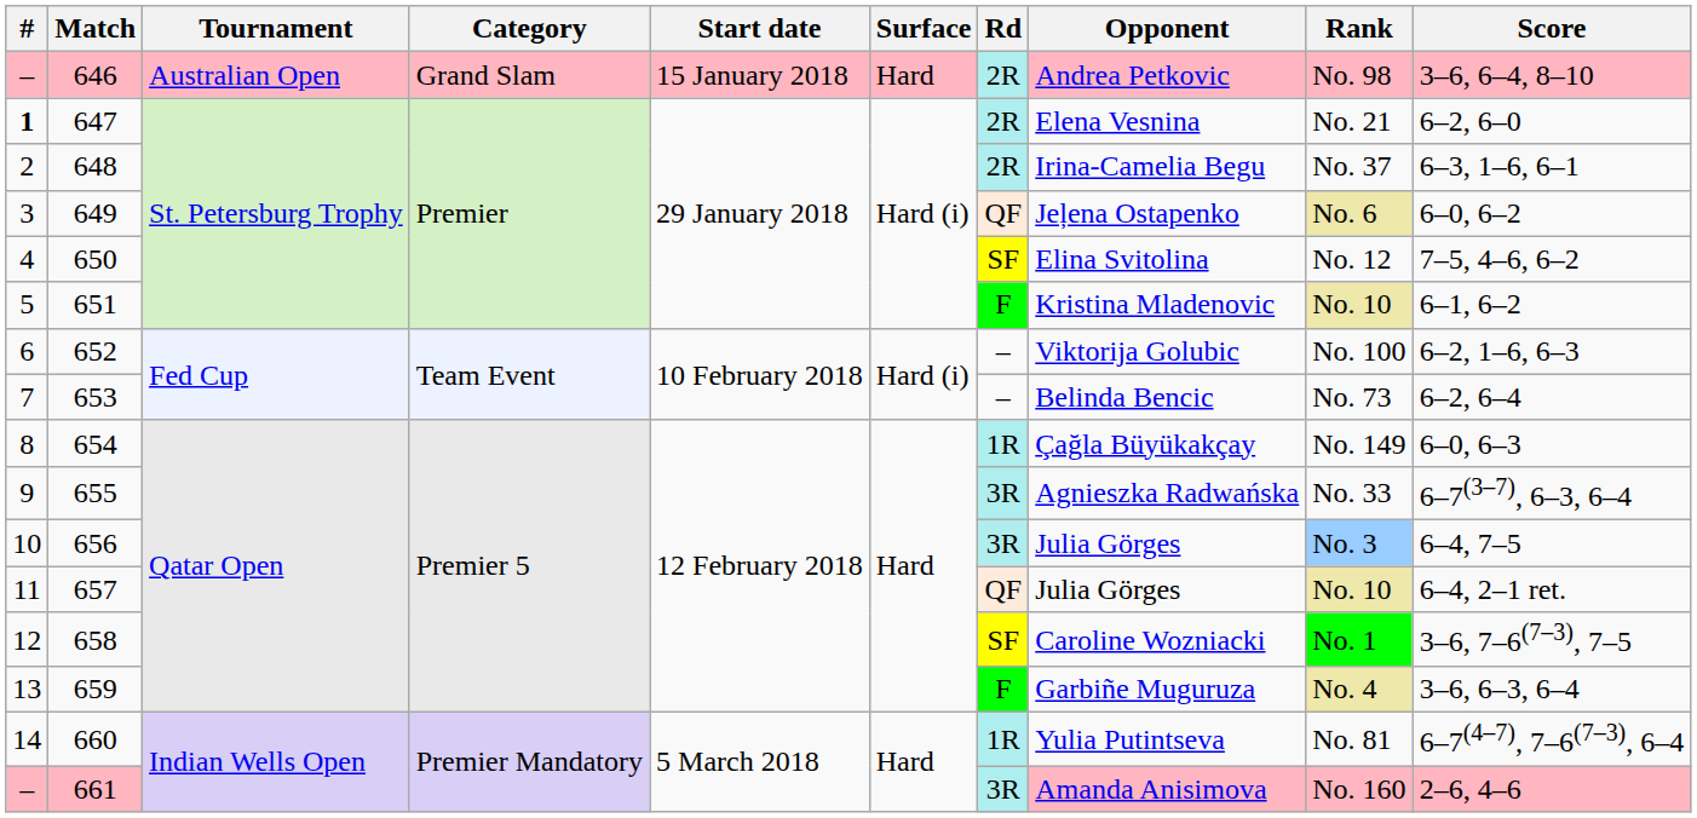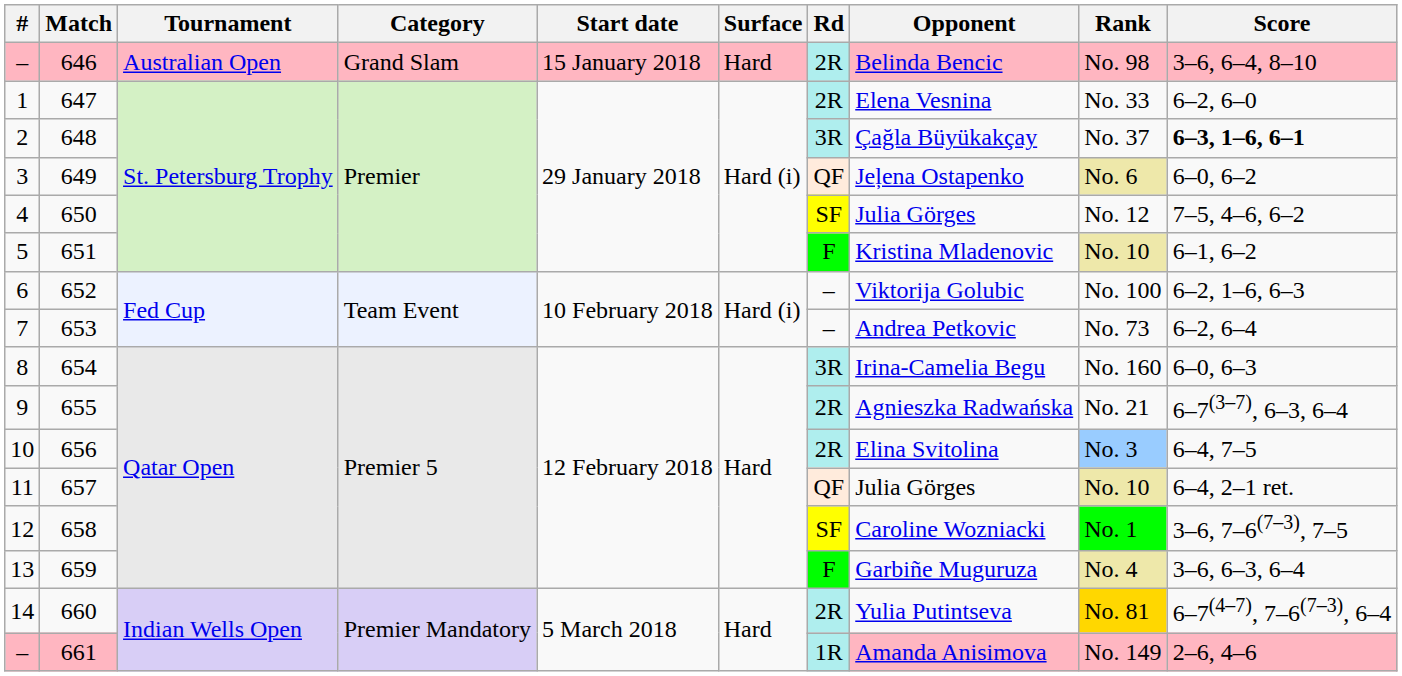646 | Opponent: Andrea Petkovic -> Belinda Bencic
647 | #: bold -> normal
647 | Rank: No. 21 -> No. 33
648 | Rd: 2R -> 3R
648 | Opponent: Irina-Camelia Begu -> Çağla Büyükakçay
648 | Score: normal -> bold
650 | Opponent: Elina Svitolina -> Julia Görges
653 | Opponent: Belinda Bencic -> Andrea Petkovic
654 | Rd: 1R -> 3R
654 | Opponent: Çağla Büyükakçay -> Irina-Camelia Begu
654 | Rank: No. 149 -> No. 160
655 | Rd: 3R -> 2R
655 | Rank: No. 33 -> No. 21
656 | Rd: 3R -> 2R
656 | Opponent: Julia Görges -> Elina Svitolina
660 | Rd: 1R -> 2R
660 | Rank: no background -> gold background
661 | Rd: 3R -> 1R
661 | Rank: No. 160 -> No. 149
